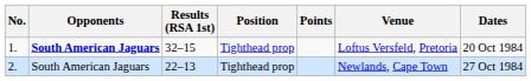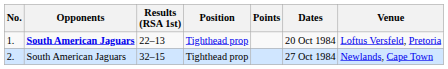columns swapped: Dates <-> Venue
1. | Results (RSA 1st): 32–15 -> 22–13
2. | Results (RSA 1st): 22–13 -> 32–15
